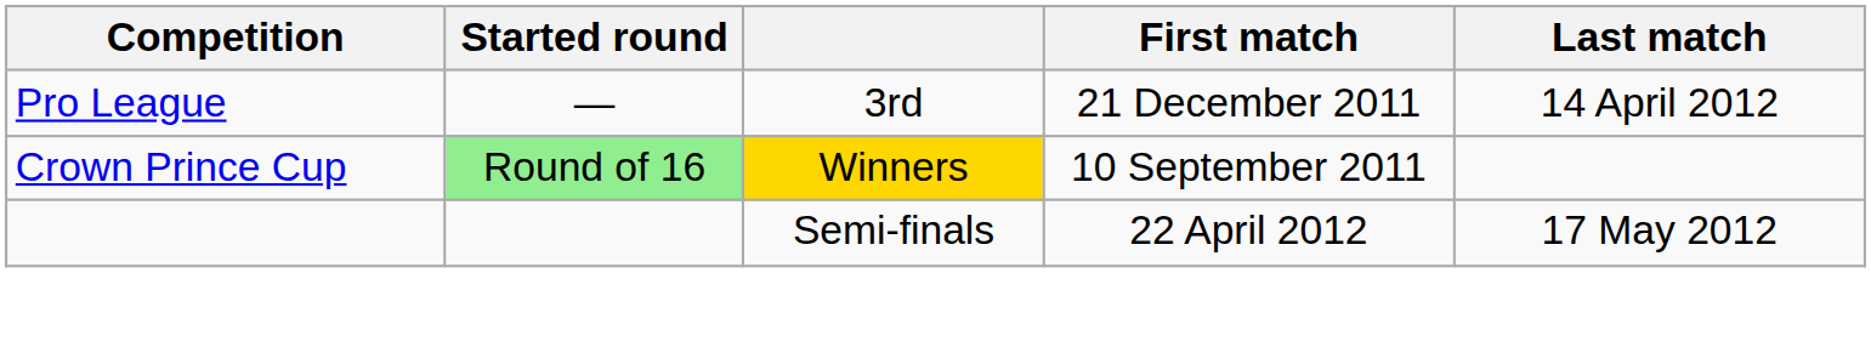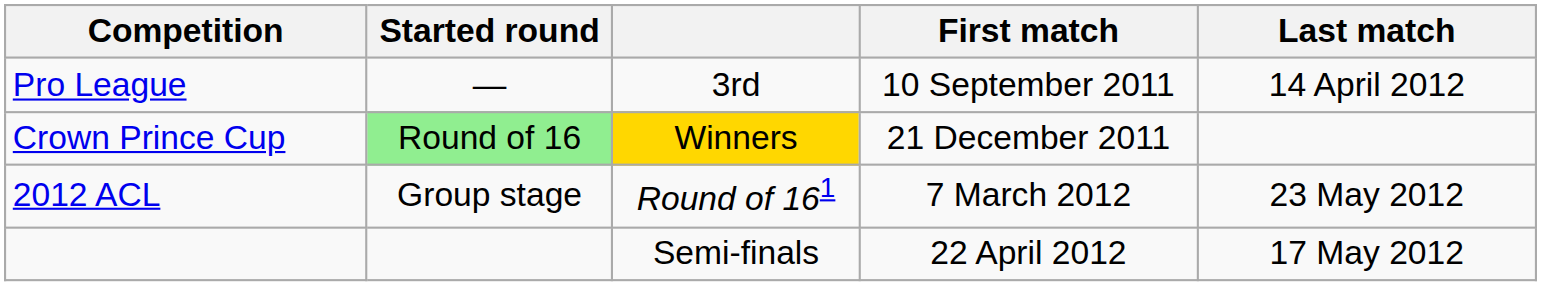Pro League | First match: 21 December 2011 -> 10 September 2011
Crown Prince Cup | First match: 10 September 2011 -> 21 December 2011
+ row: 2012 ACL | Group stage | Round of 161 | 7 March 2012 | 23 May 2012
